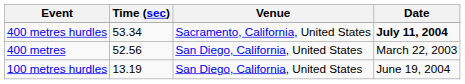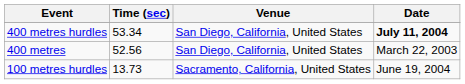400 metres hurdles | Venue: Sacramento, California, United States -> San Diego, California, United States
100 metres hurdles | Time (sec): 13.19 -> 13.73
100 metres hurdles | Venue: San Diego, California, United States -> Sacramento, California, United States
